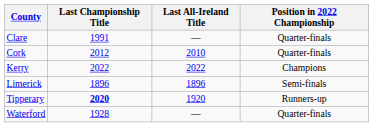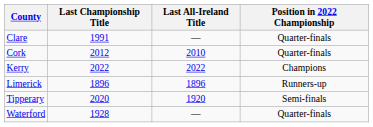Limerick | Position in 2022 Championship: Semi-finals -> Runners-up
Tipperary | Last Championship Title: bold -> normal
Tipperary | Position in 2022 Championship: Runners-up -> Semi-finals
